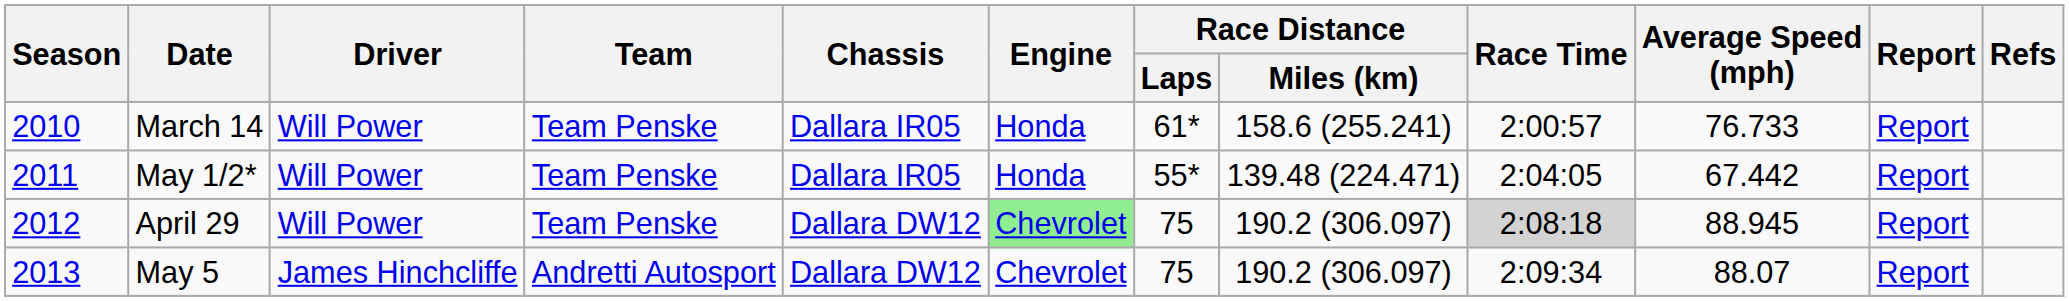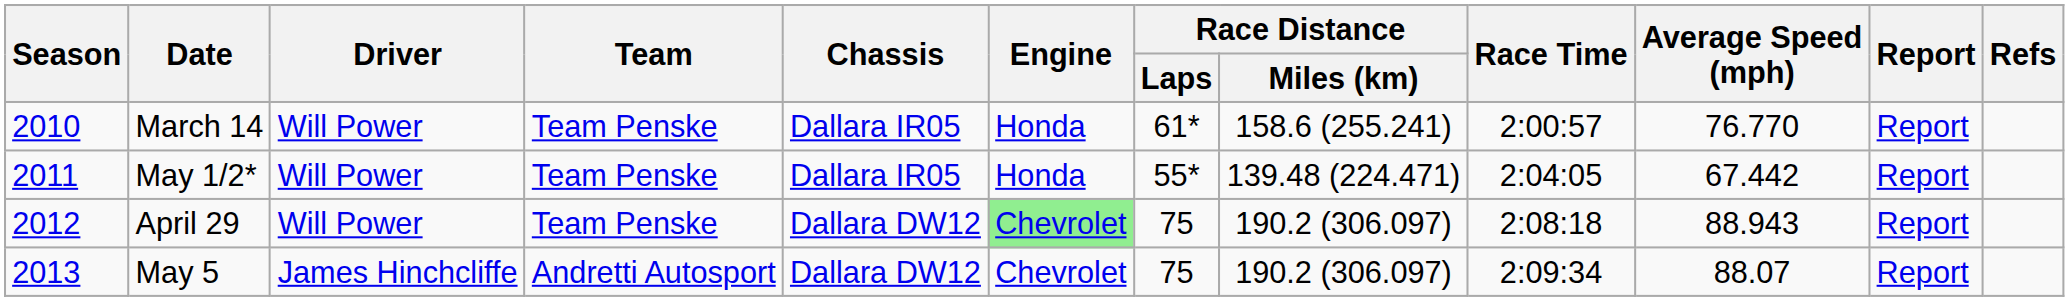March 14 | Average Speed (mph): 76.733 -> 76.770
April 29 | Race Time: lightgrey background -> no background
April 29 | Average Speed (mph): 88.945 -> 88.943
